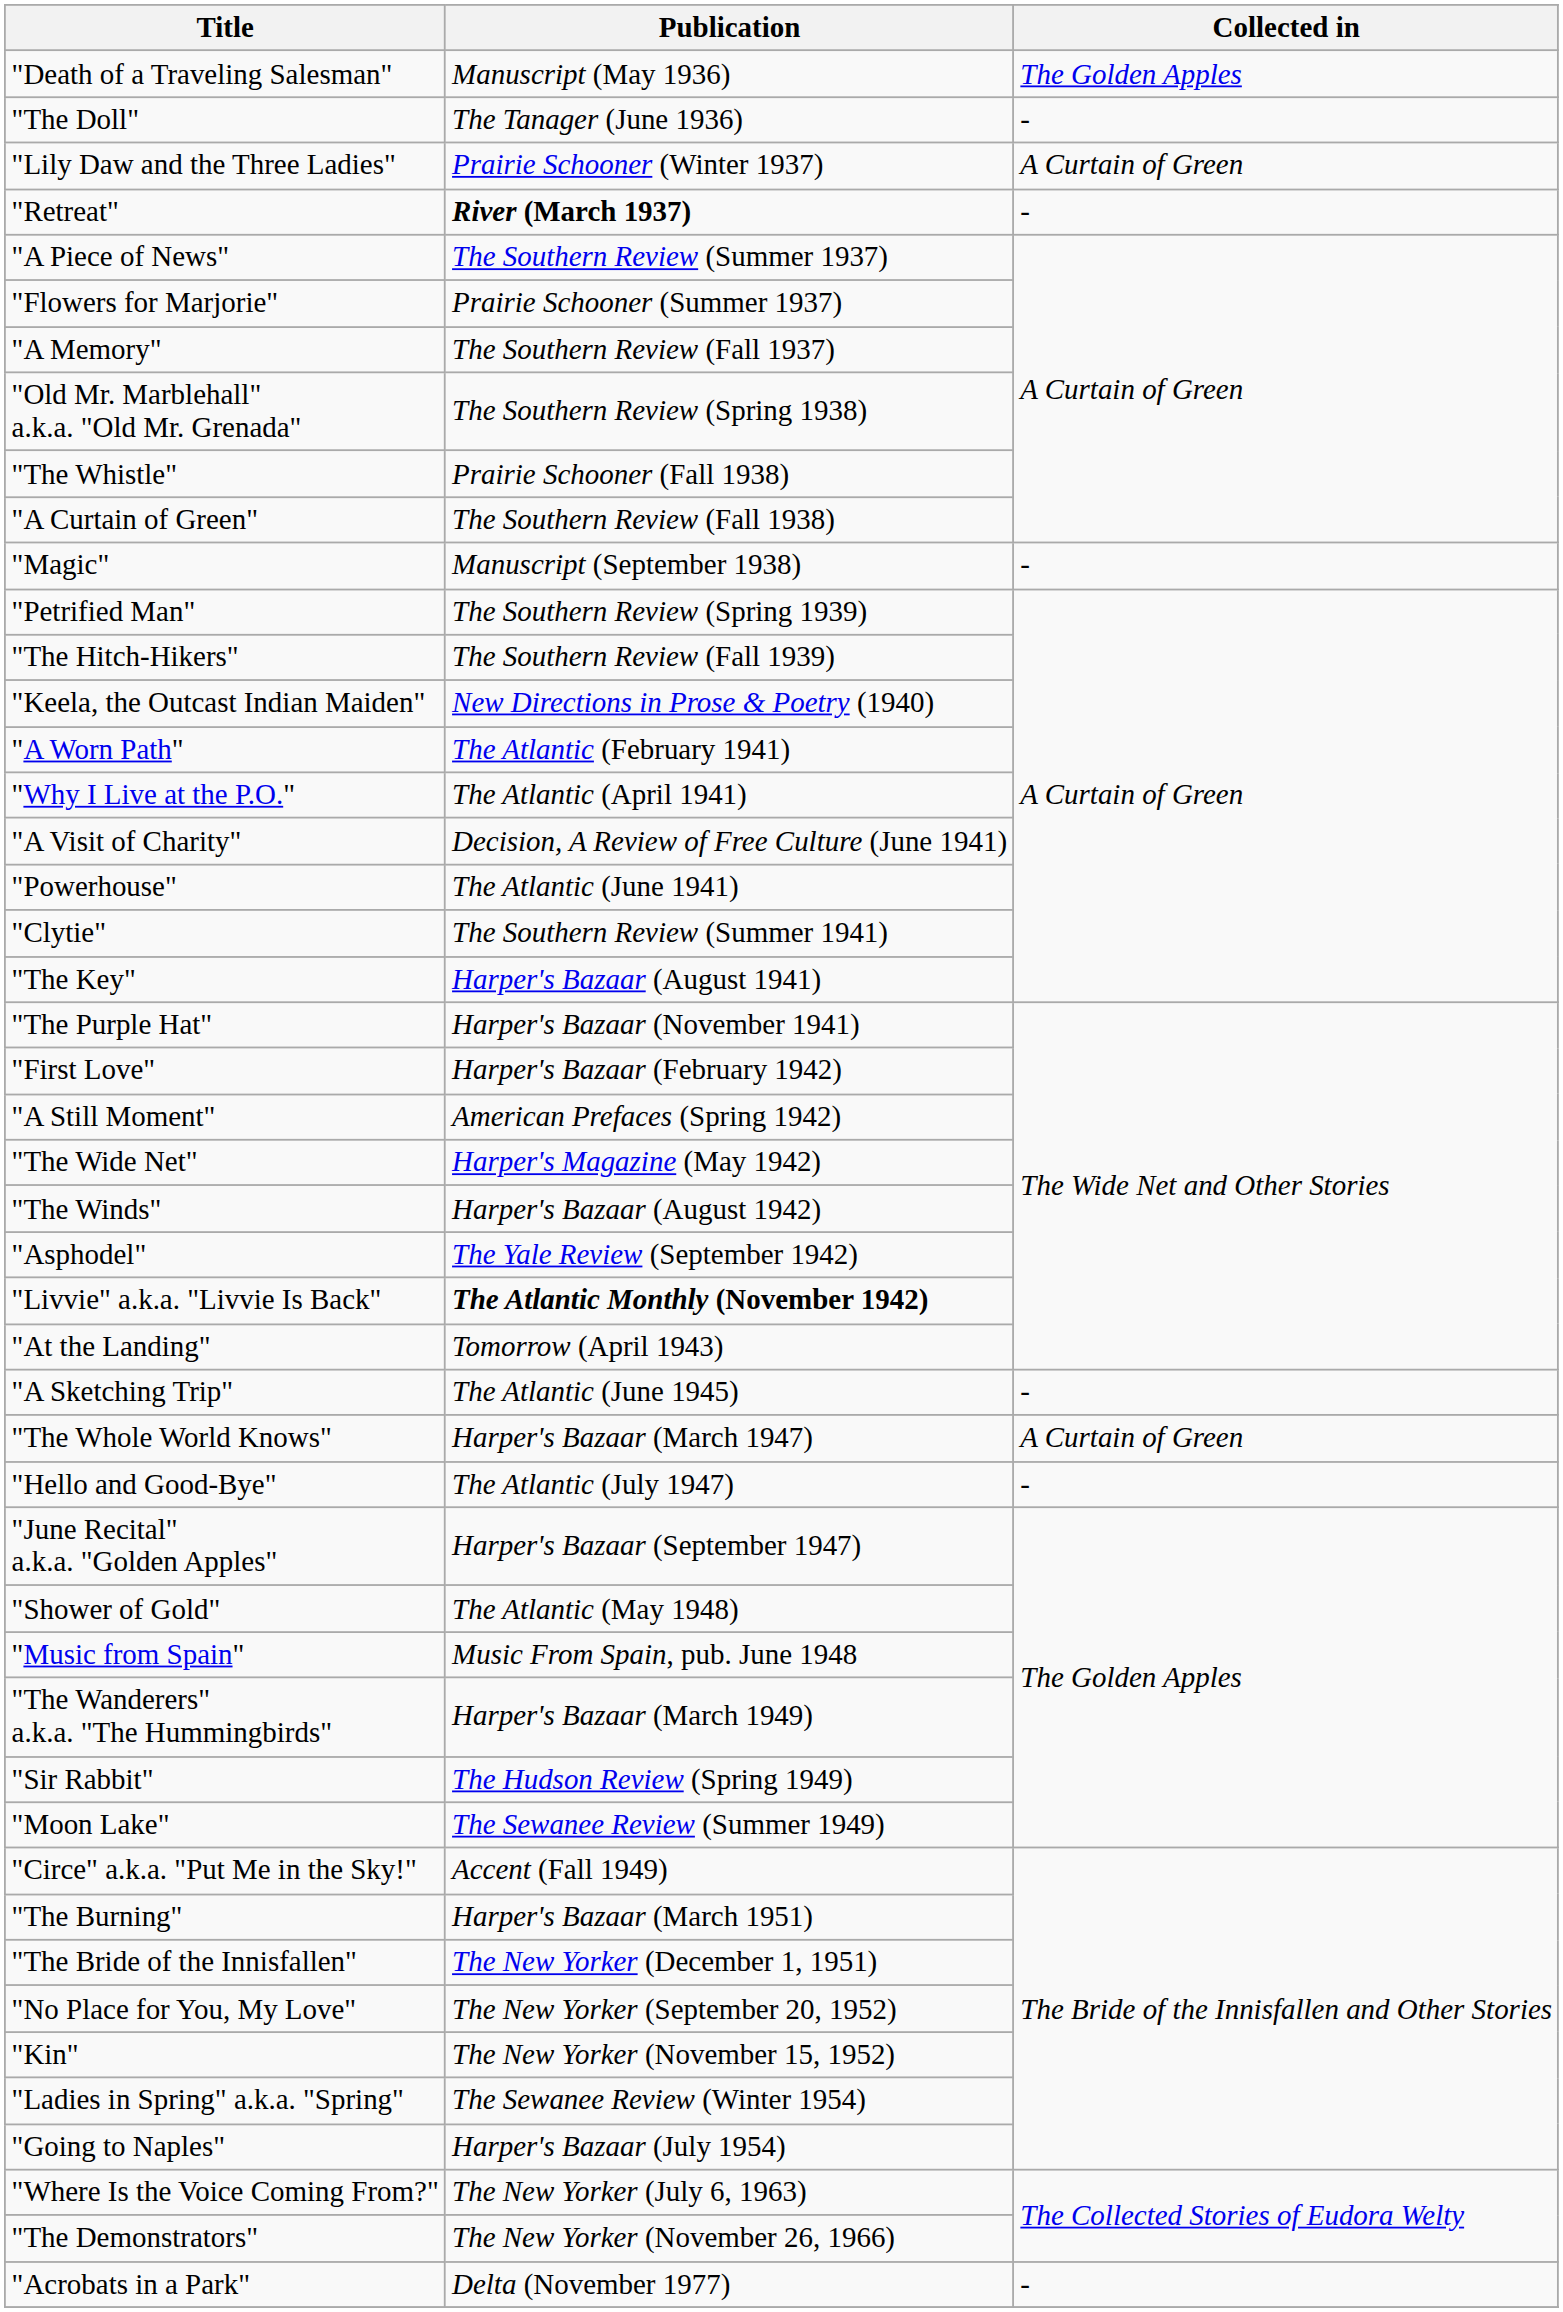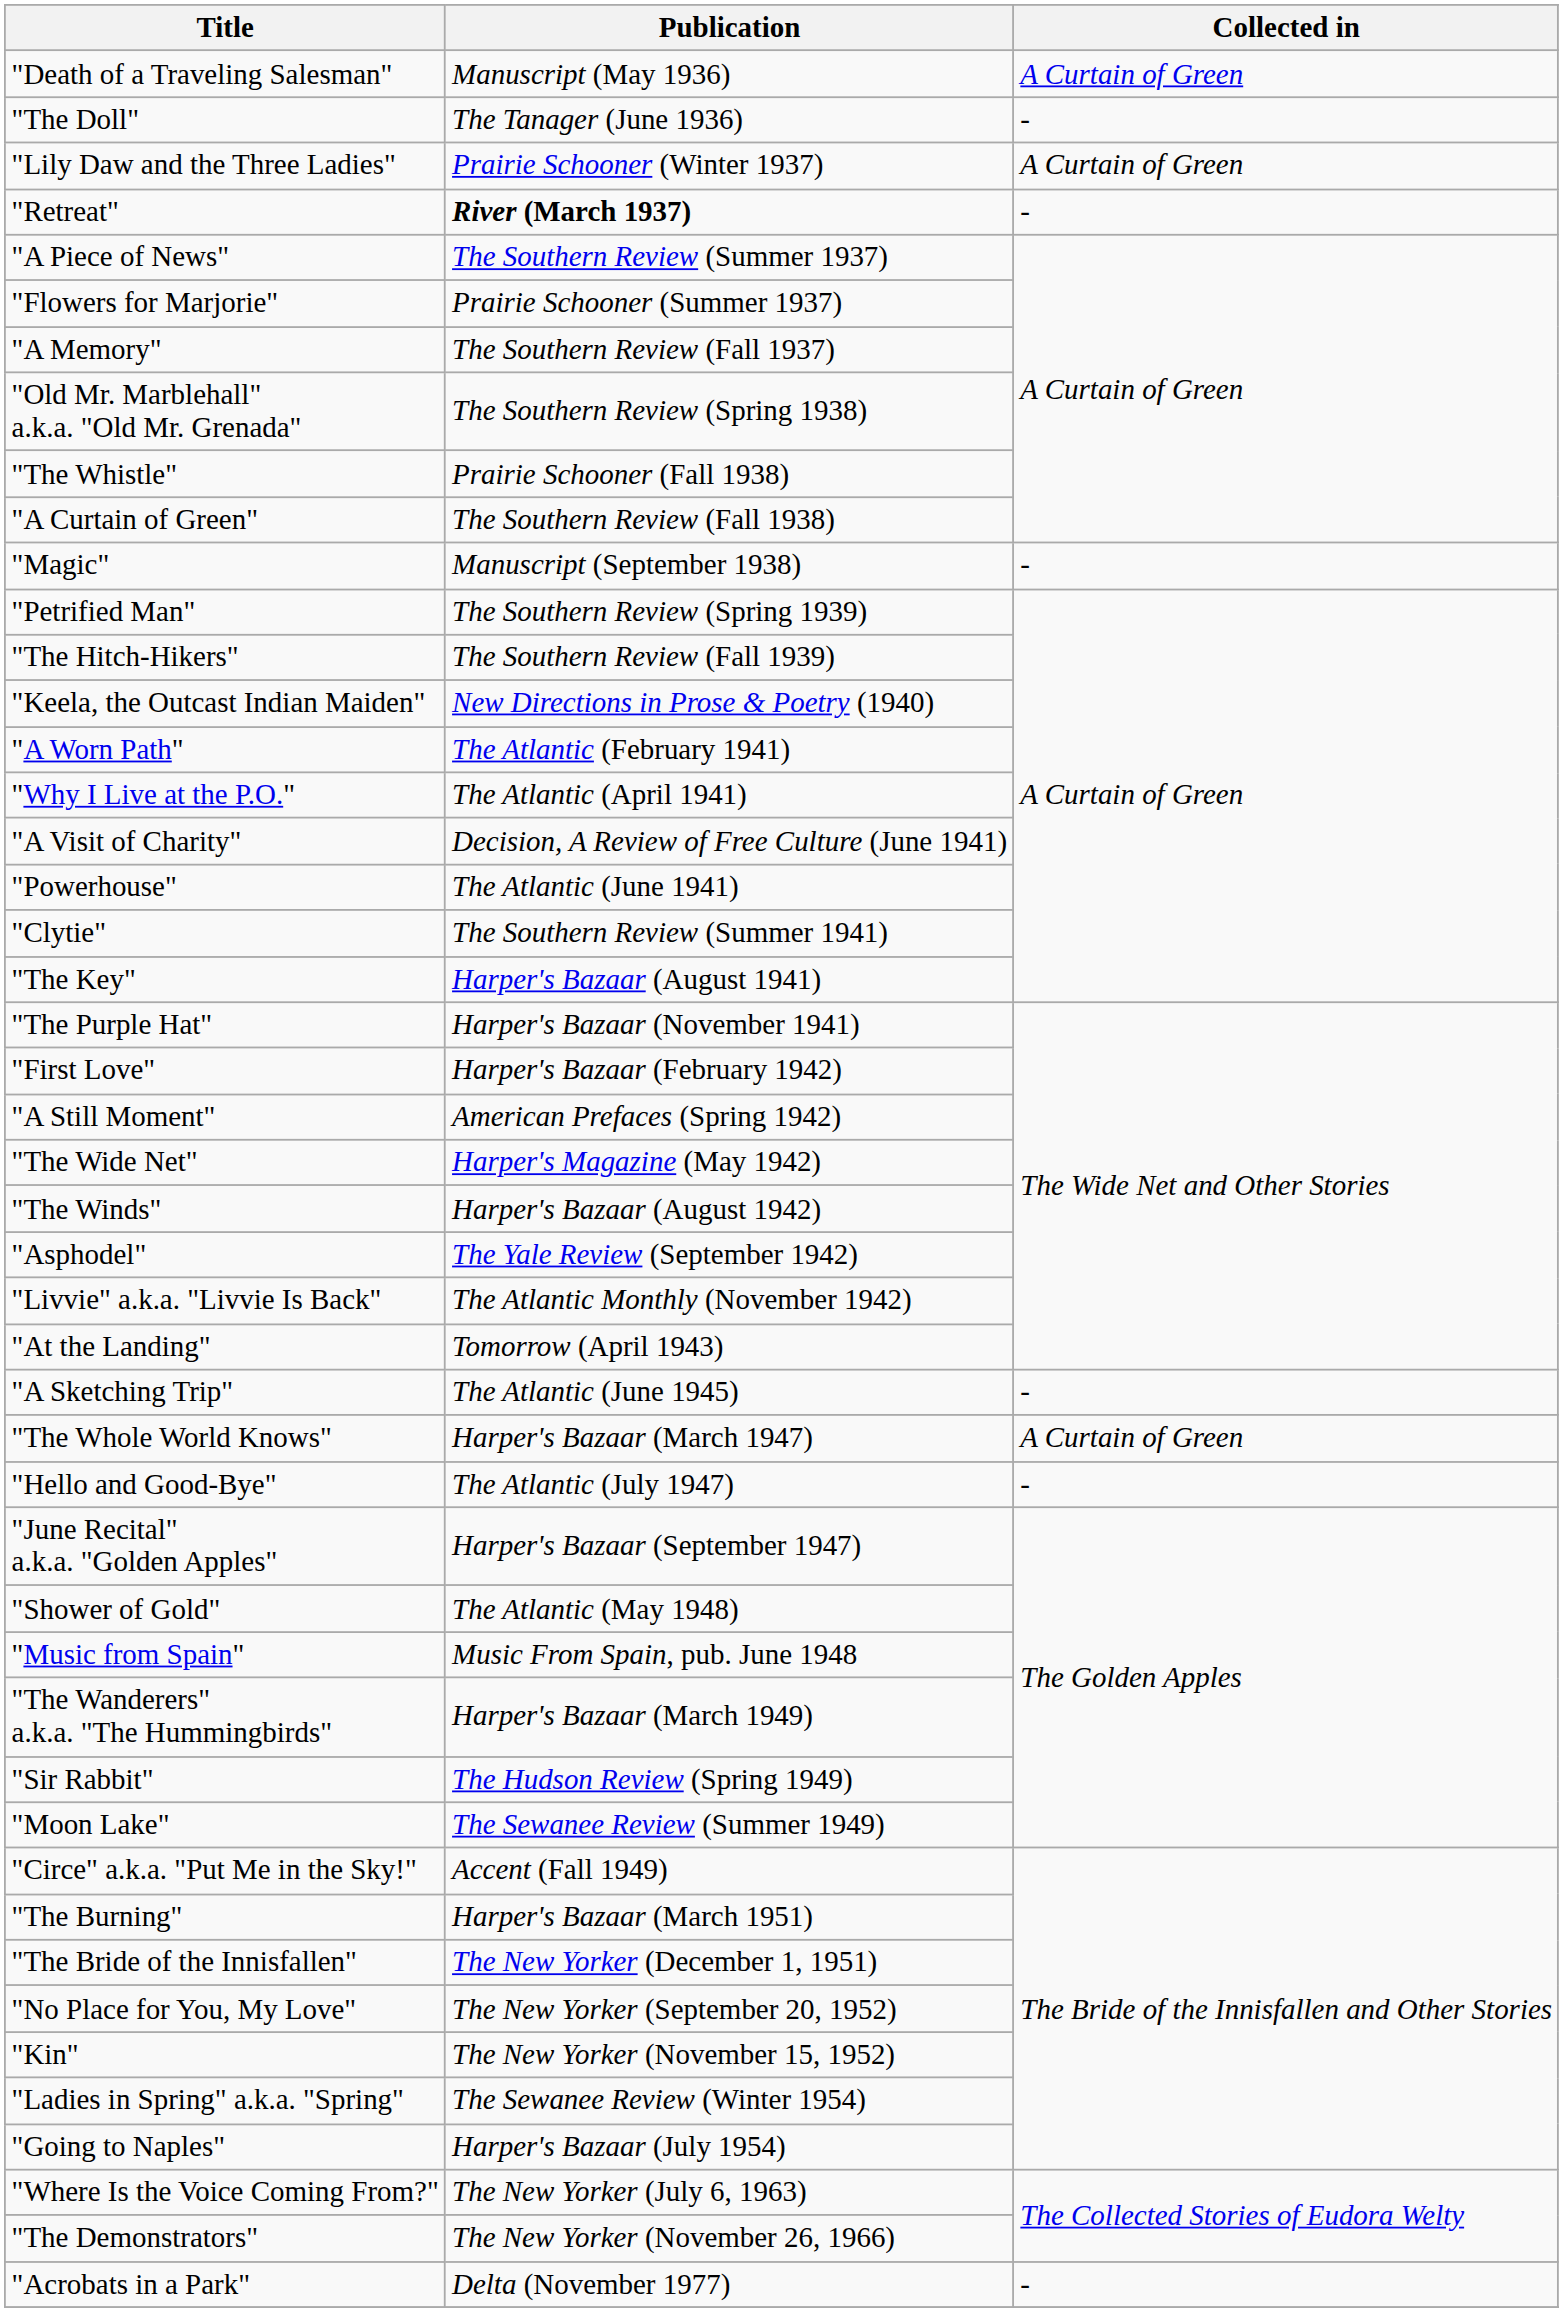"Death of a Traveling Salesman" | Collected in: The Golden Apples -> A Curtain of Green
"Livvie" a.k.a. "Livvie Is Back" | Publication: bold -> normal
